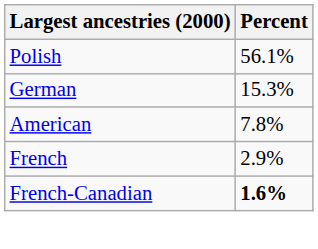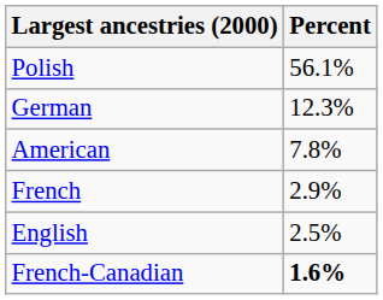German | Percent: 15.3% -> 12.3%
+ row: English | 2.5%
